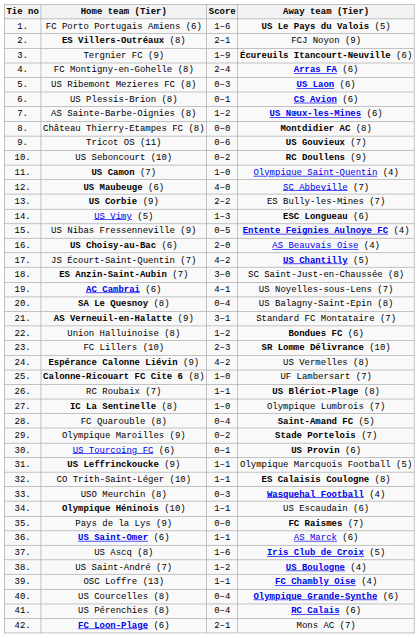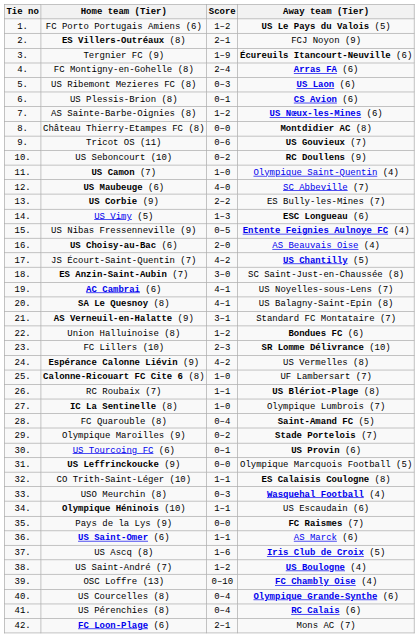FC Porto Portugais Amiens (6) | Score: 1–6 -> 1–2
SA Le Quesnoy (8) | Score: 0–4 -> 4–1
US Leffrinckoucke (9) | Score: 1–1 -> 0–0
OSC Loffre (13) | Score: 1–1 -> 0–10
